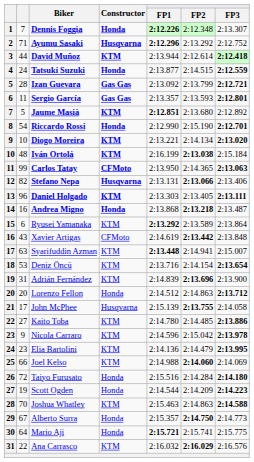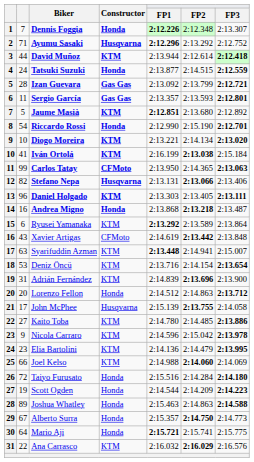Iván Ortolá | column 2: 48 -> 41
Joshua Whatley | column 2: 70 -> 89
Joshua Whatley | Constructor: KTM -> Honda
